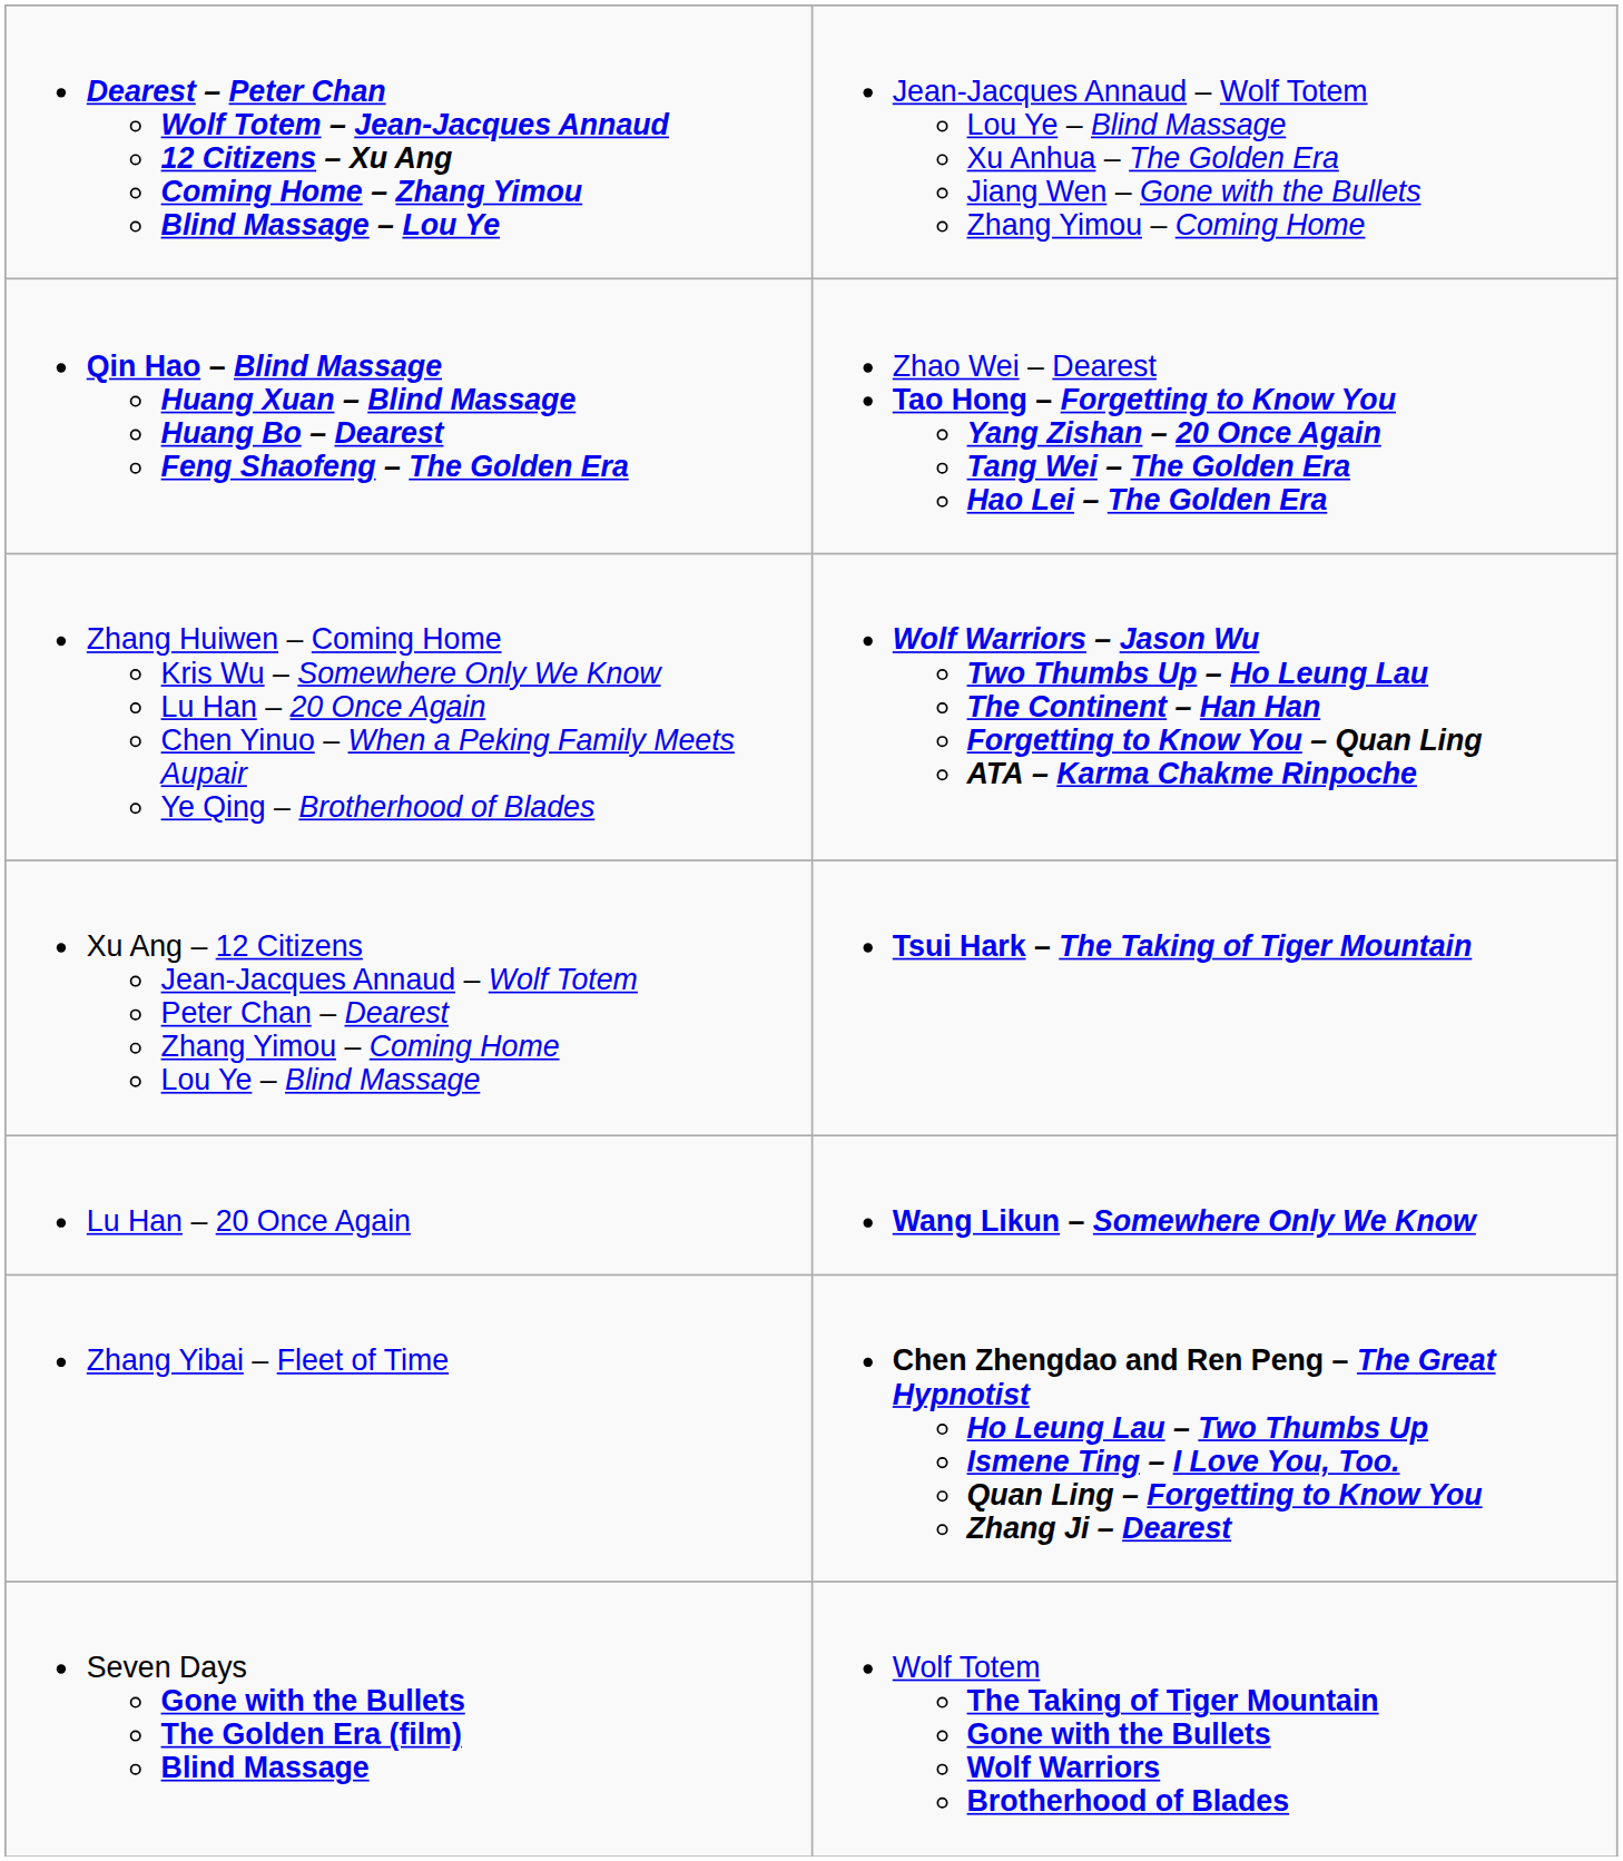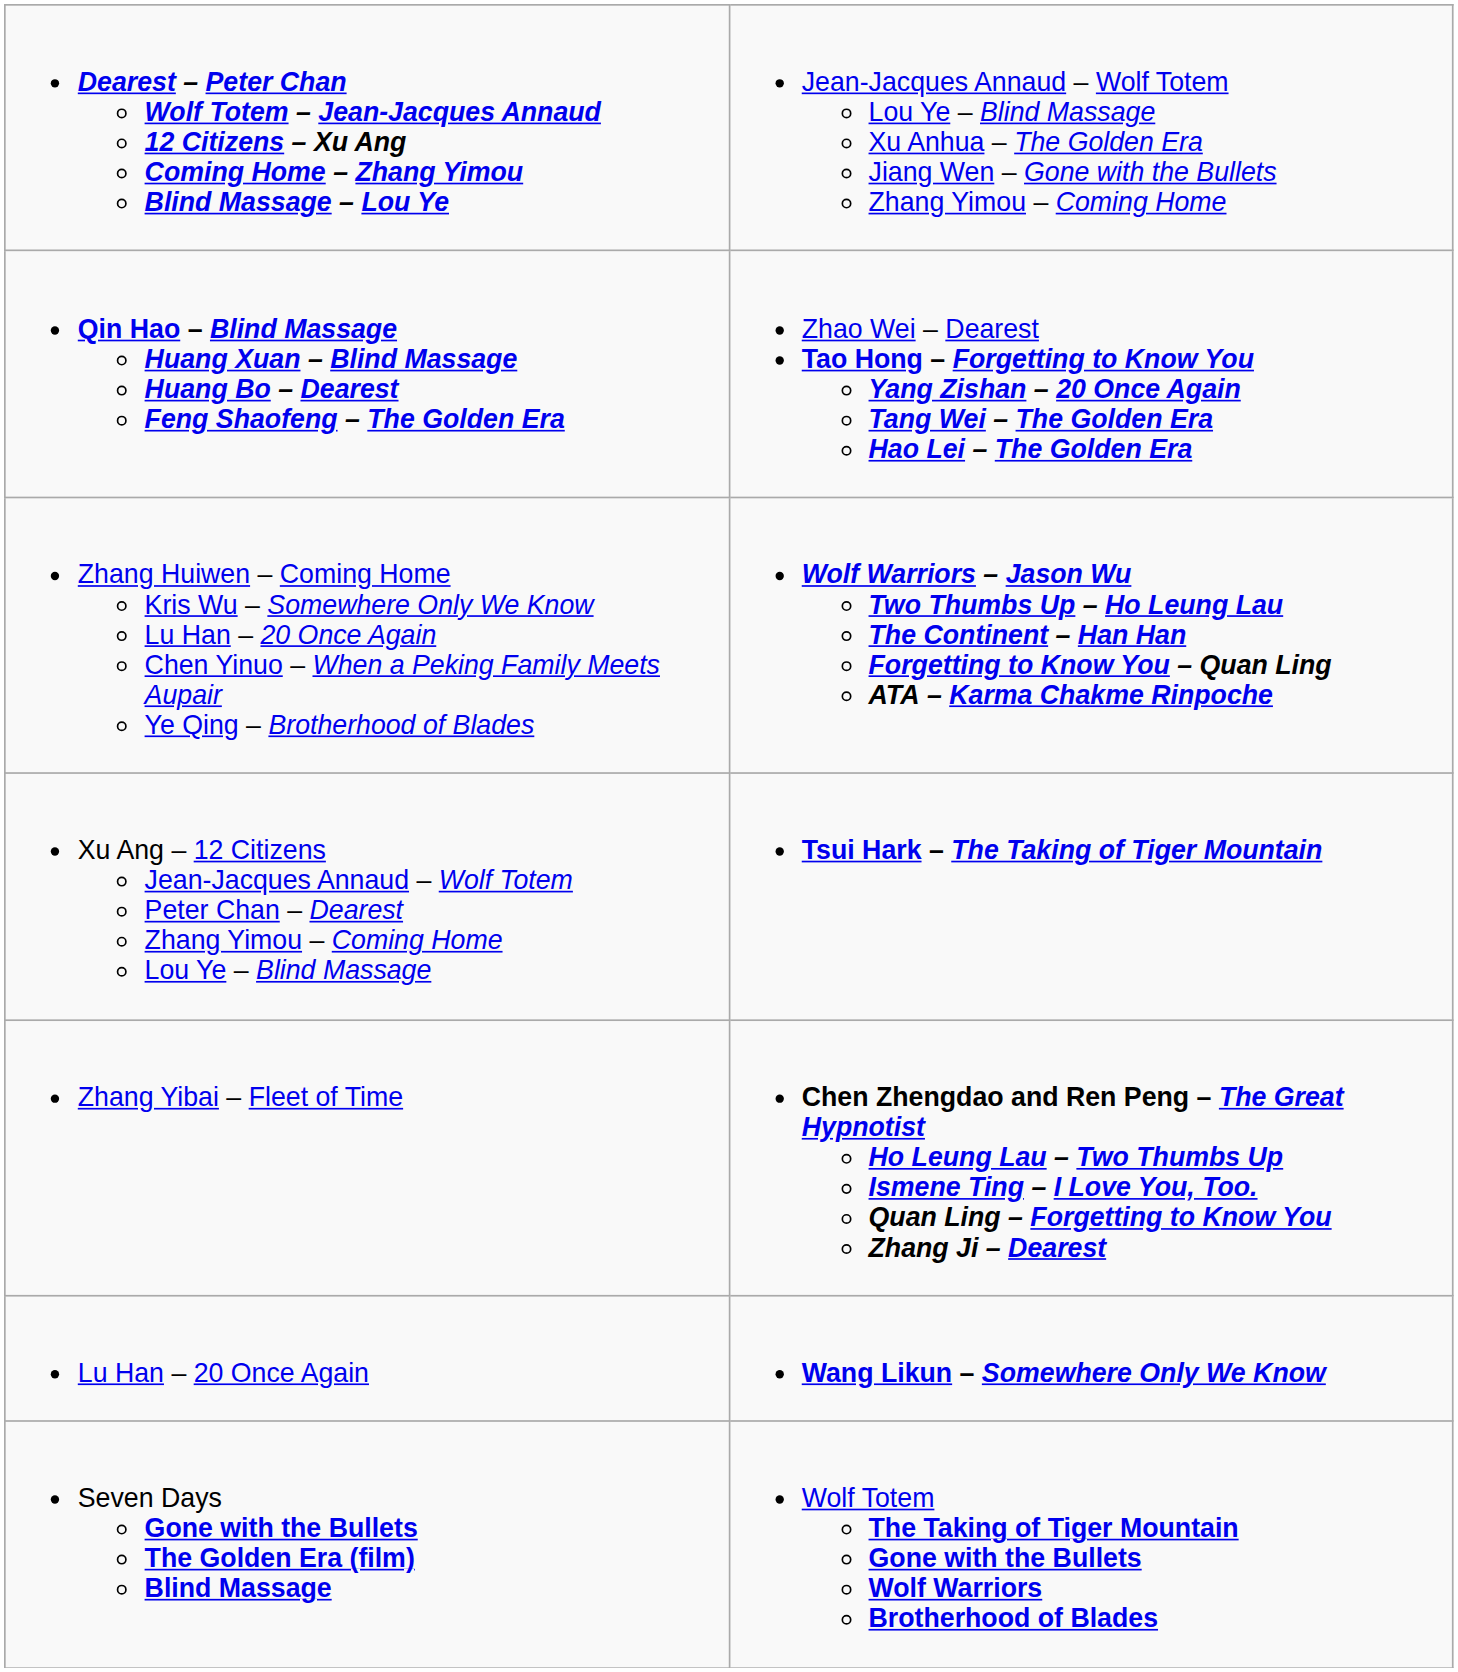rows swapped: Lu Han – 20 Once Again <-> Zhang Yibai – Fleet of Time
